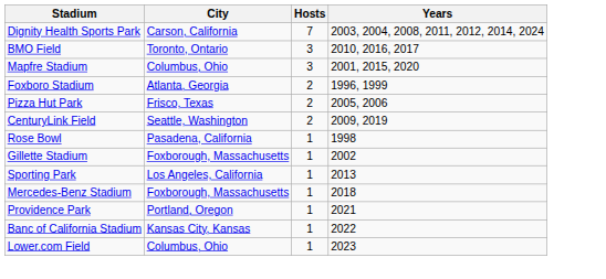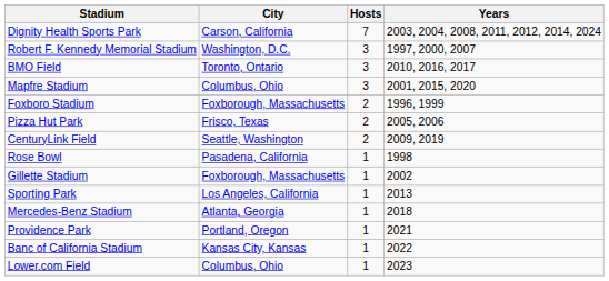+ row: Robert F. Kennedy Memorial Stadium | Washington, D.C. | 3 | 1997, 2000, 2007
Foxboro Stadium | City: Atlanta, Georgia -> Foxborough, Massachusetts
Mercedes-Benz Stadium | City: Foxborough, Massachusetts -> Atlanta, Georgia
